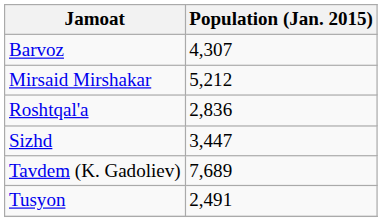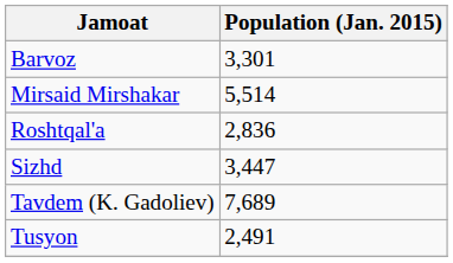Barvoz | Population (Jan. 2015): 4,307 -> 3,301
Mirsaid Mirshakar | Population (Jan. 2015): 5,212 -> 5,514
